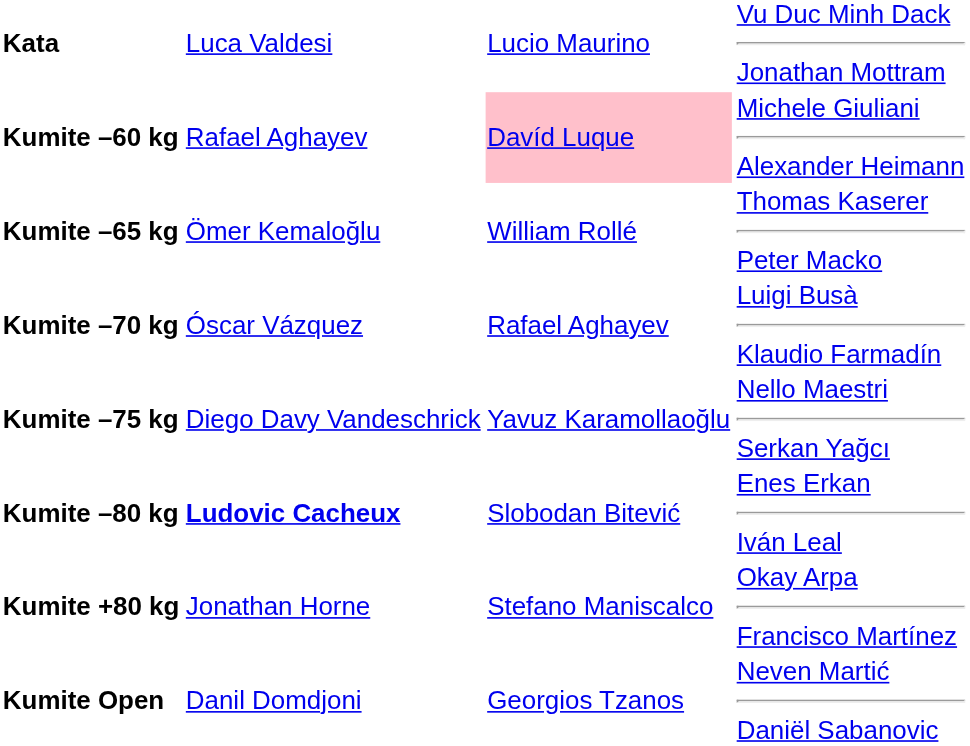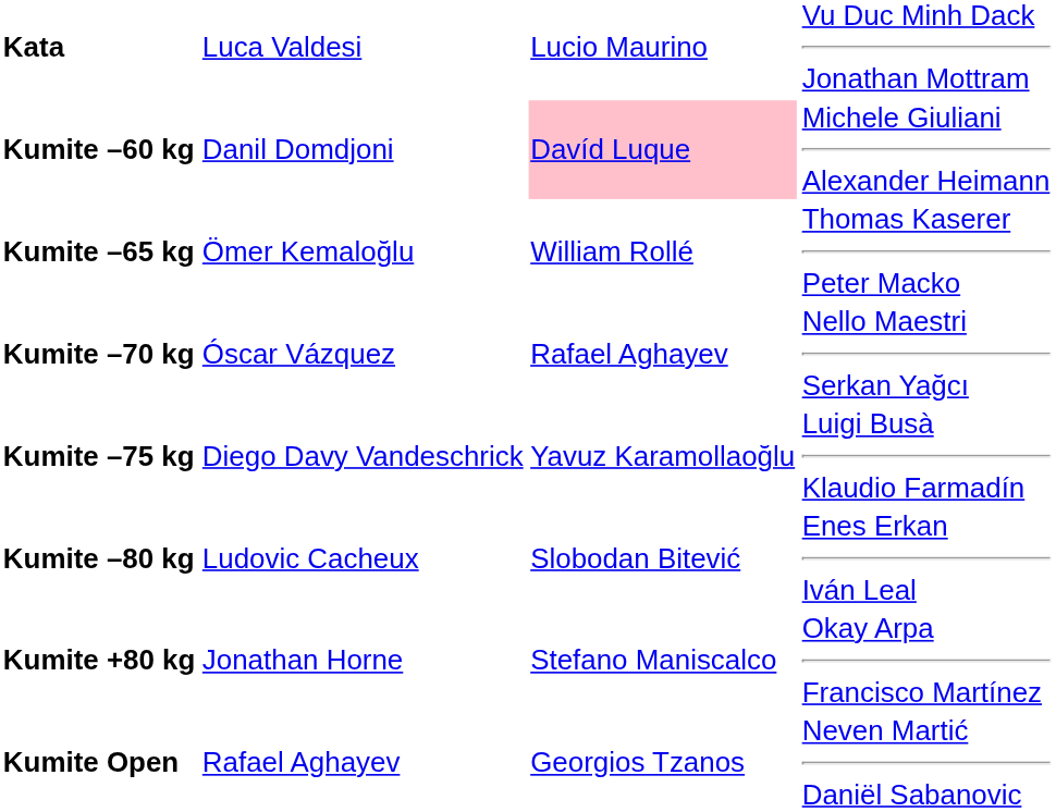Kumite –60 kg | column 2: Rafael Aghayev -> Danil Domdjoni
Kumite –70 kg | column 4: Luigi Busà Klaudio Farmadín -> Nello Maestri Serkan Yağcı
Kumite –75 kg | column 4: Nello Maestri Serkan Yağcı -> Luigi Busà Klaudio Farmadín
Kumite –80 kg | column 2: bold -> normal
Kumite Open | column 2: Danil Domdjoni -> Rafael Aghayev
